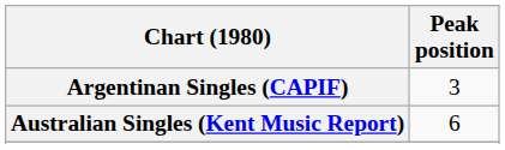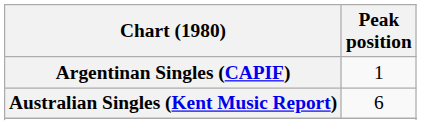Argentinan Singles (CAPIF) | Peak position: 3 -> 1
